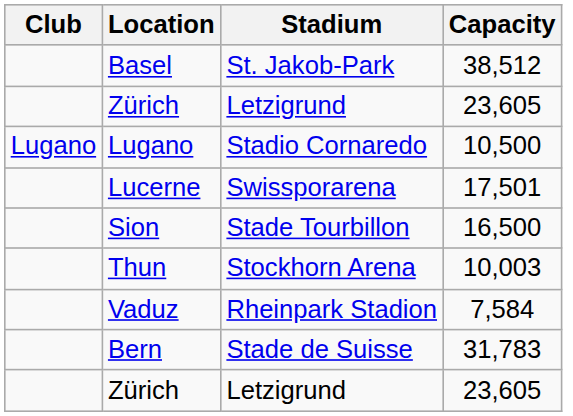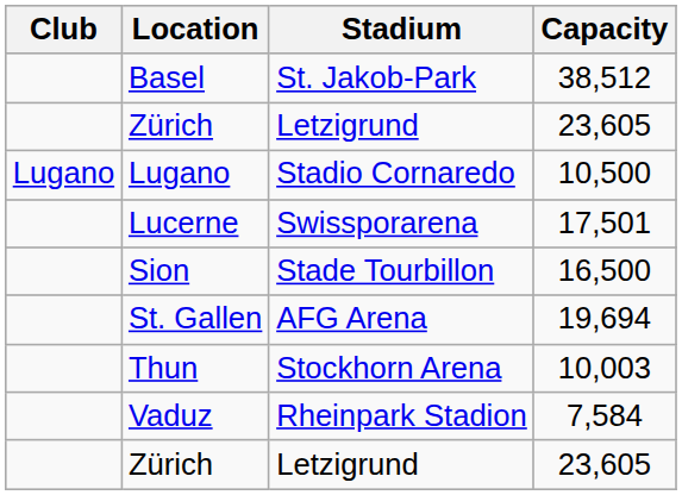+ row: St. Gallen | AFG Arena | 19,694
- row: Bern | Stade de Suisse | 31,783
